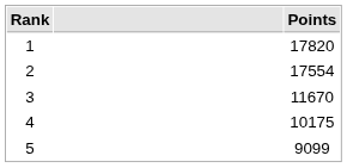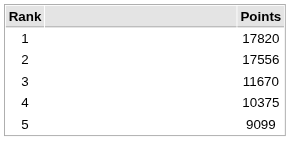2 | Points: 17554 -> 17556
4 | Points: 10175 -> 10375
